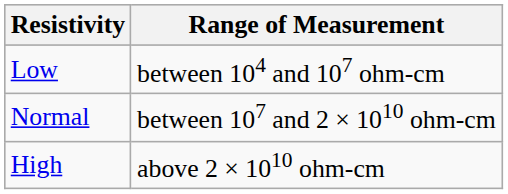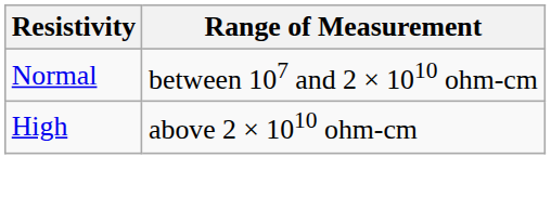- row: Low | between 104 and 107 ohm-cm
